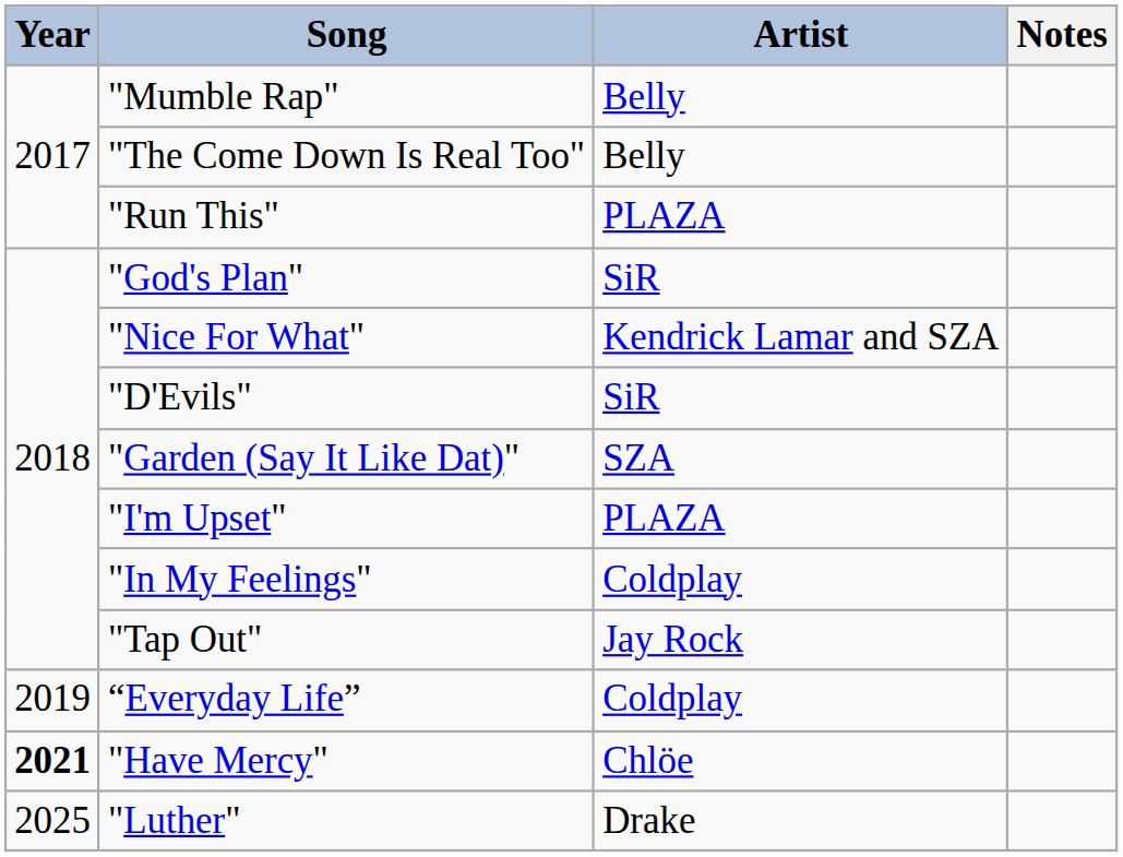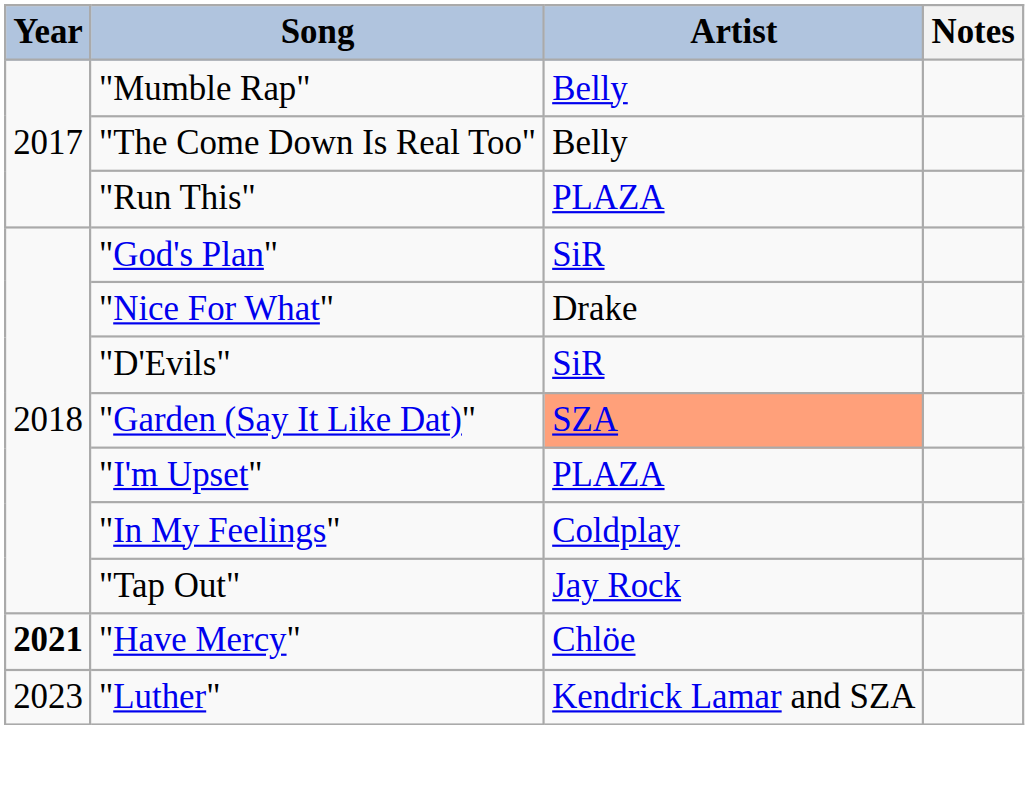"Nice For What" | Artist: Kendrick Lamar and SZA -> Drake
"Garden (Say It Like Dat)" | Artist: no background -> lightsalmon background
- row: 2019 | “Everyday Life” | Coldplay
"Luther" | Year: 2025 -> 2023
"Luther" | Artist: Drake -> Kendrick Lamar and SZA
